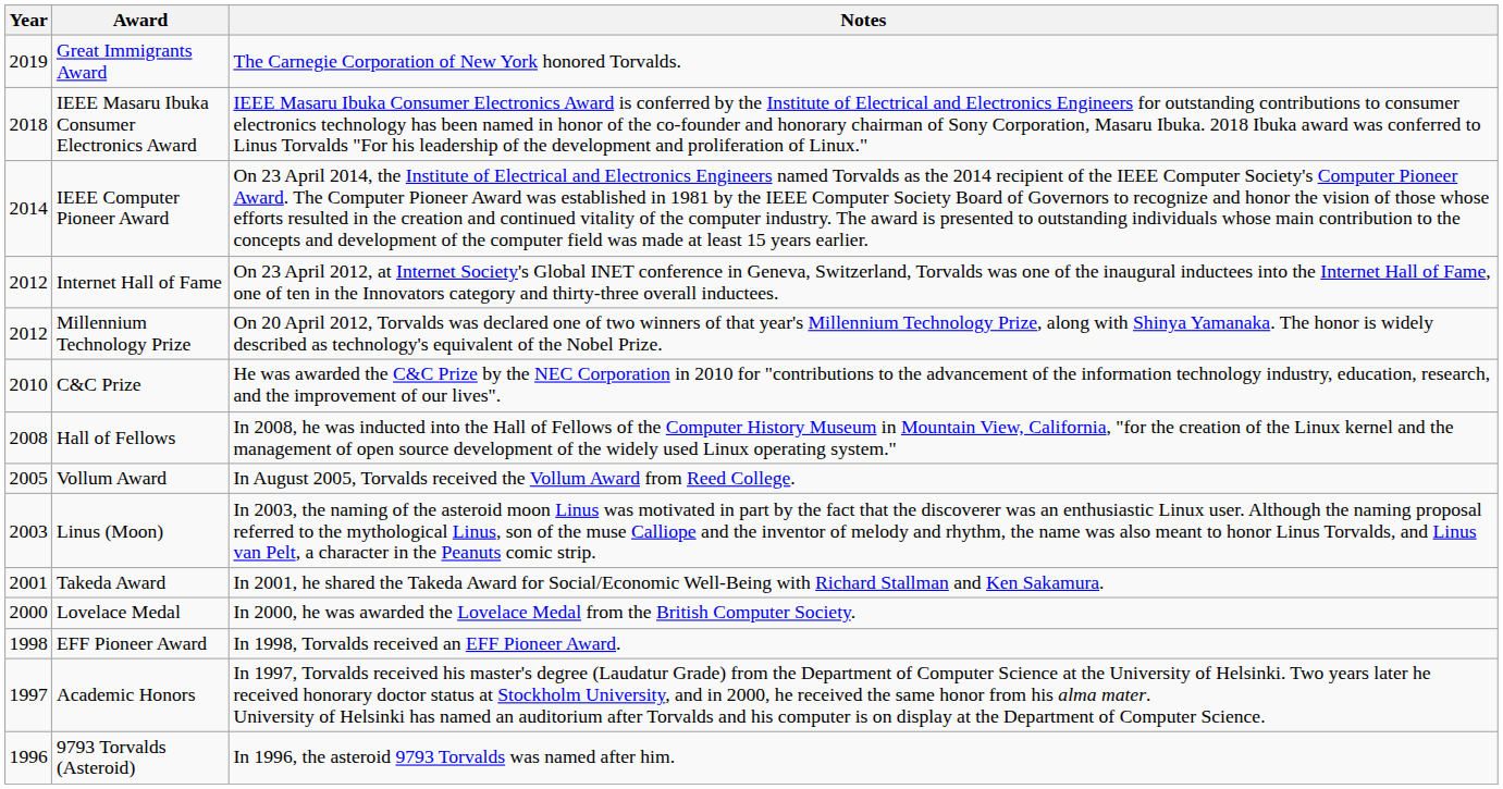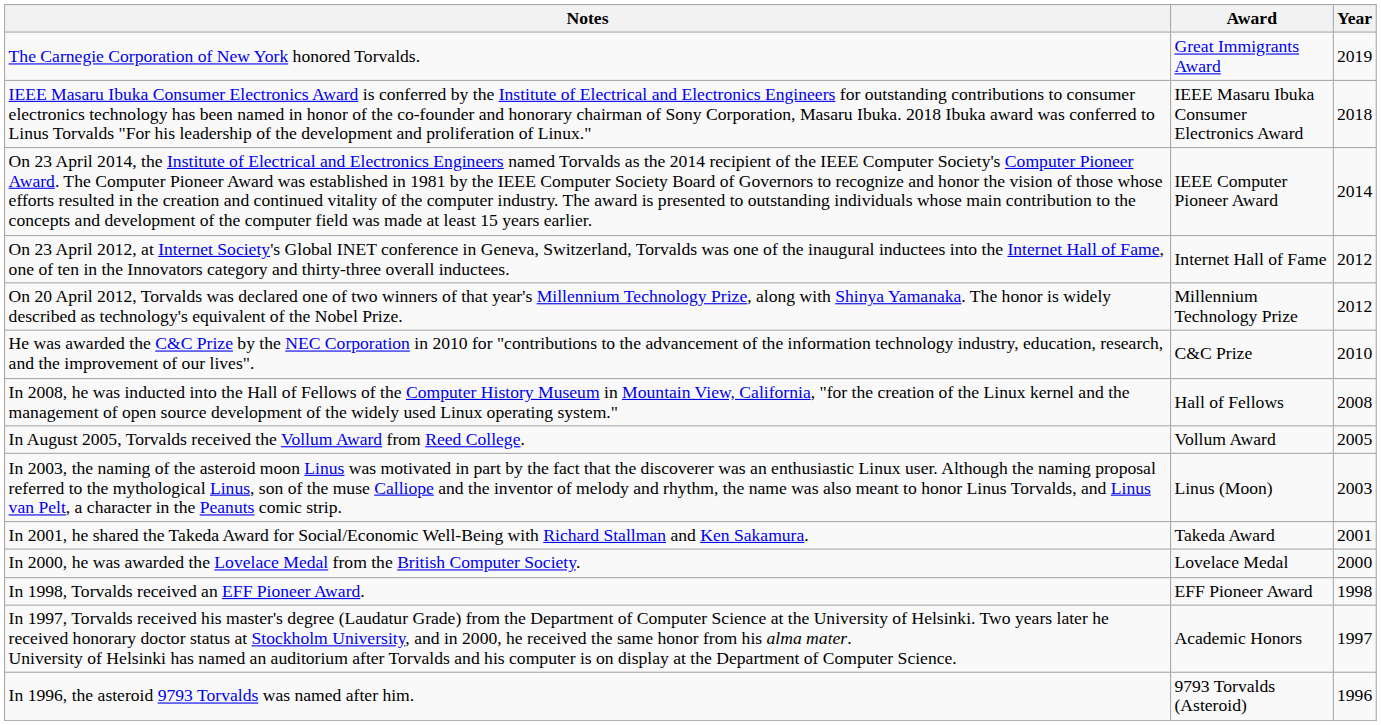columns swapped: Year <-> Notes
